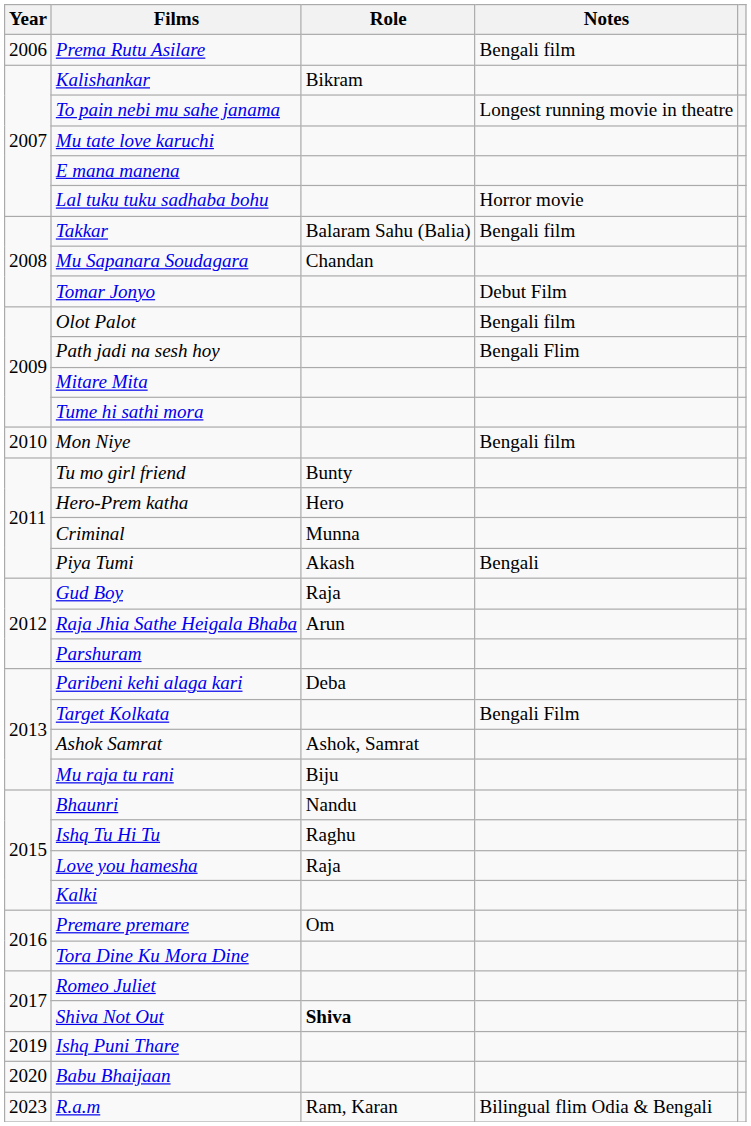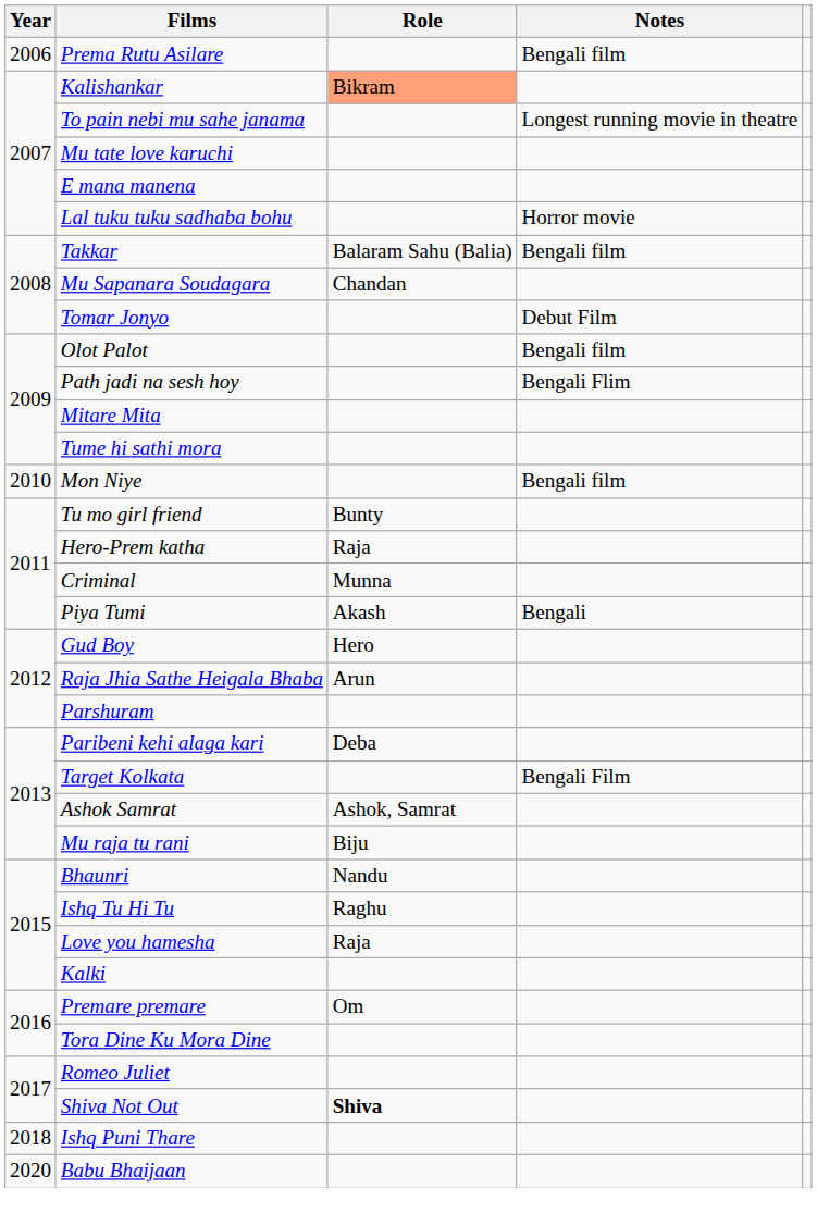Kalishankar | Role: no background -> lightsalmon background
Hero-Prem katha | Role: Hero -> Raja
Gud Boy | Role: Raja -> Hero
Ishq Puni Thare | Year: 2019 -> 2018
- row: 2023 | R.a.m | Ram, Karan | Bilingual flim Odia & Bengali
